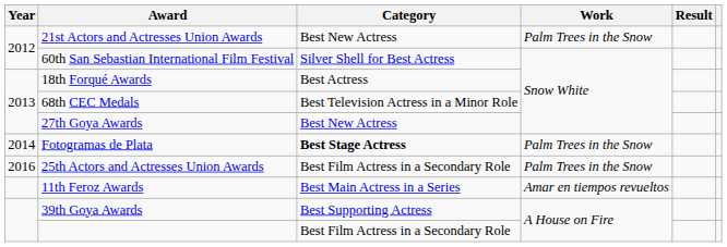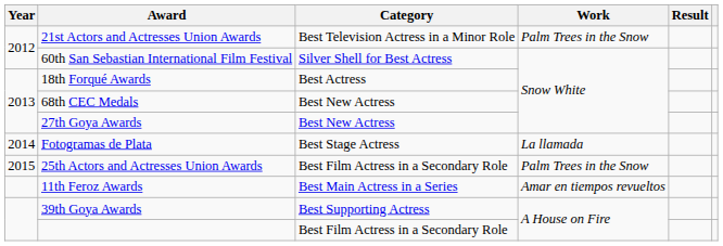21st Actors and Actresses Union Awards | Category: Best New Actress -> Best Television Actress in a Minor Role
68th CEC Medals | Category: Best Television Actress in a Minor Role -> Best New Actress
Fotogramas de Plata | Category: bold -> normal
Fotogramas de Plata | Work: Palm Trees in the Snow -> La llamada
25th Actors and Actresses Union Awards | Year: 2016 -> 2015
